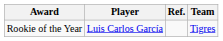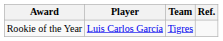columns swapped: Team <-> Ref.
